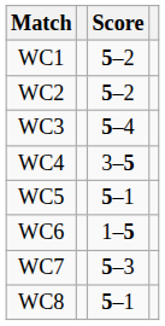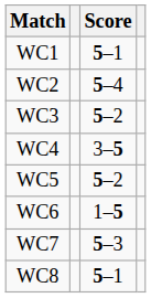WC1 | Score: 5–2 -> 5–1
WC2 | Score: 5–2 -> 5–4
WC3 | Score: 5–4 -> 5–2
WC5 | Score: 5–1 -> 5–2
